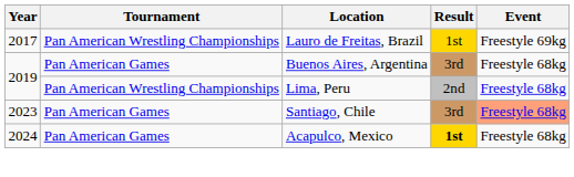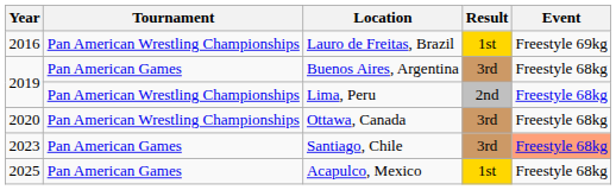Lauro de Freitas, Brazil | Year: 2017 -> 2016
+ row: 2020 | Pan American Wrestling Championships | Ottawa, Canada | 3rd | Freestyle 68kg
Acapulco, Mexico | Year: 2024 -> 2025
Acapulco, Mexico | Result: bold -> normal
